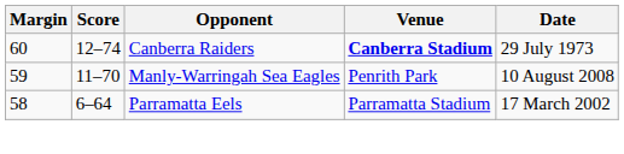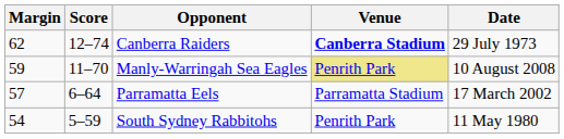Canberra Raiders | Margin: 60 -> 62
Manly-Warringah Sea Eagles | Venue: no background -> khaki background
Parramatta Eels | Margin: 58 -> 57
+ row: 54 | 5–59 | South Sydney Rabbitohs | Penrith Park | 11 May 1980
